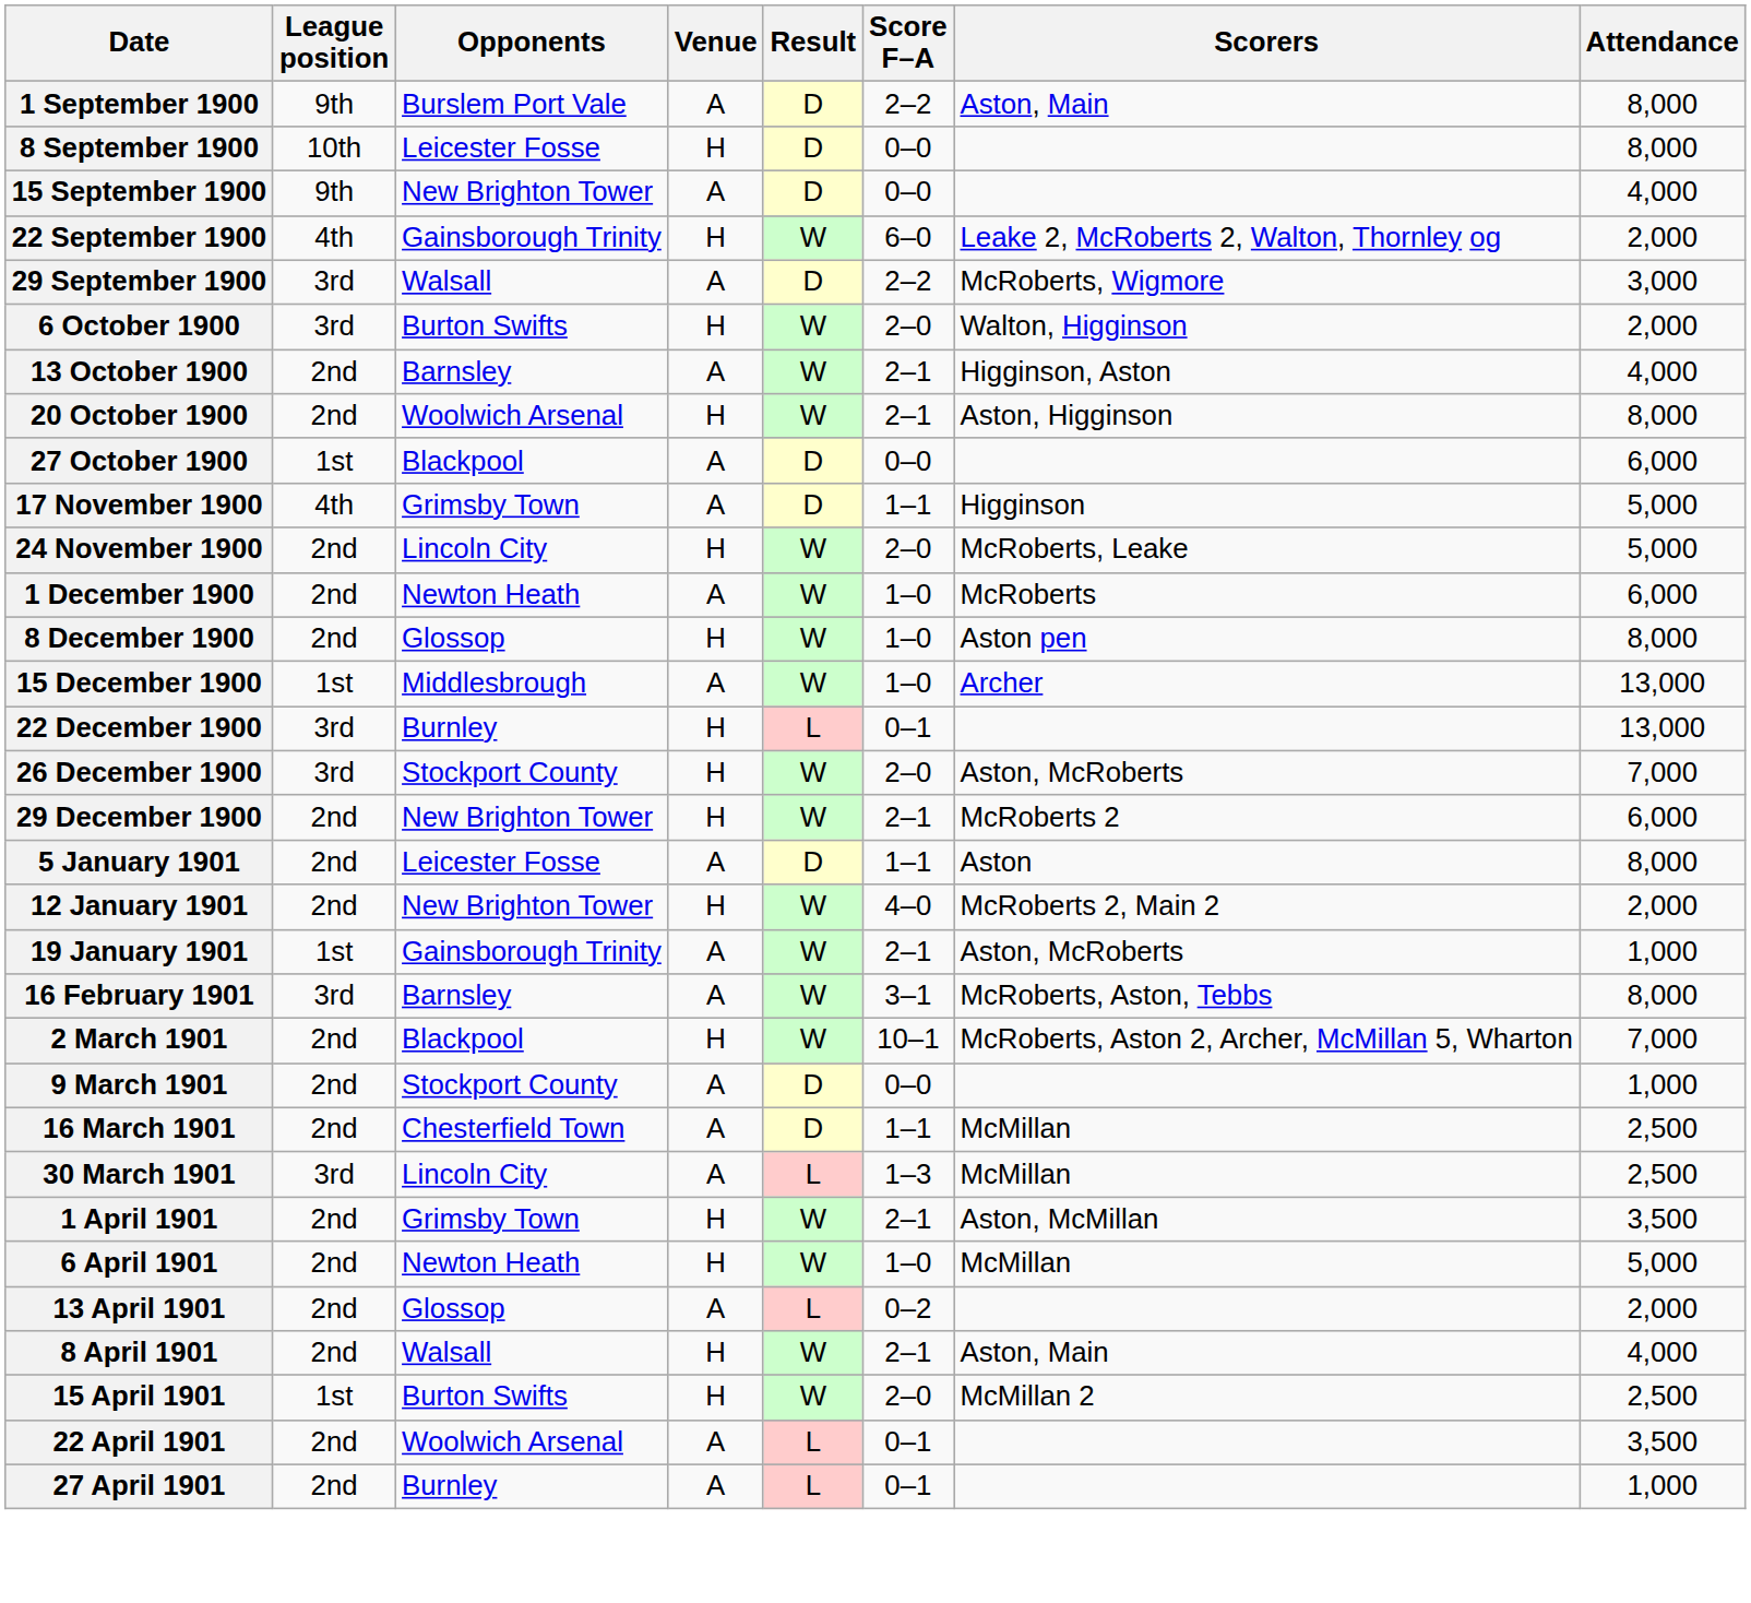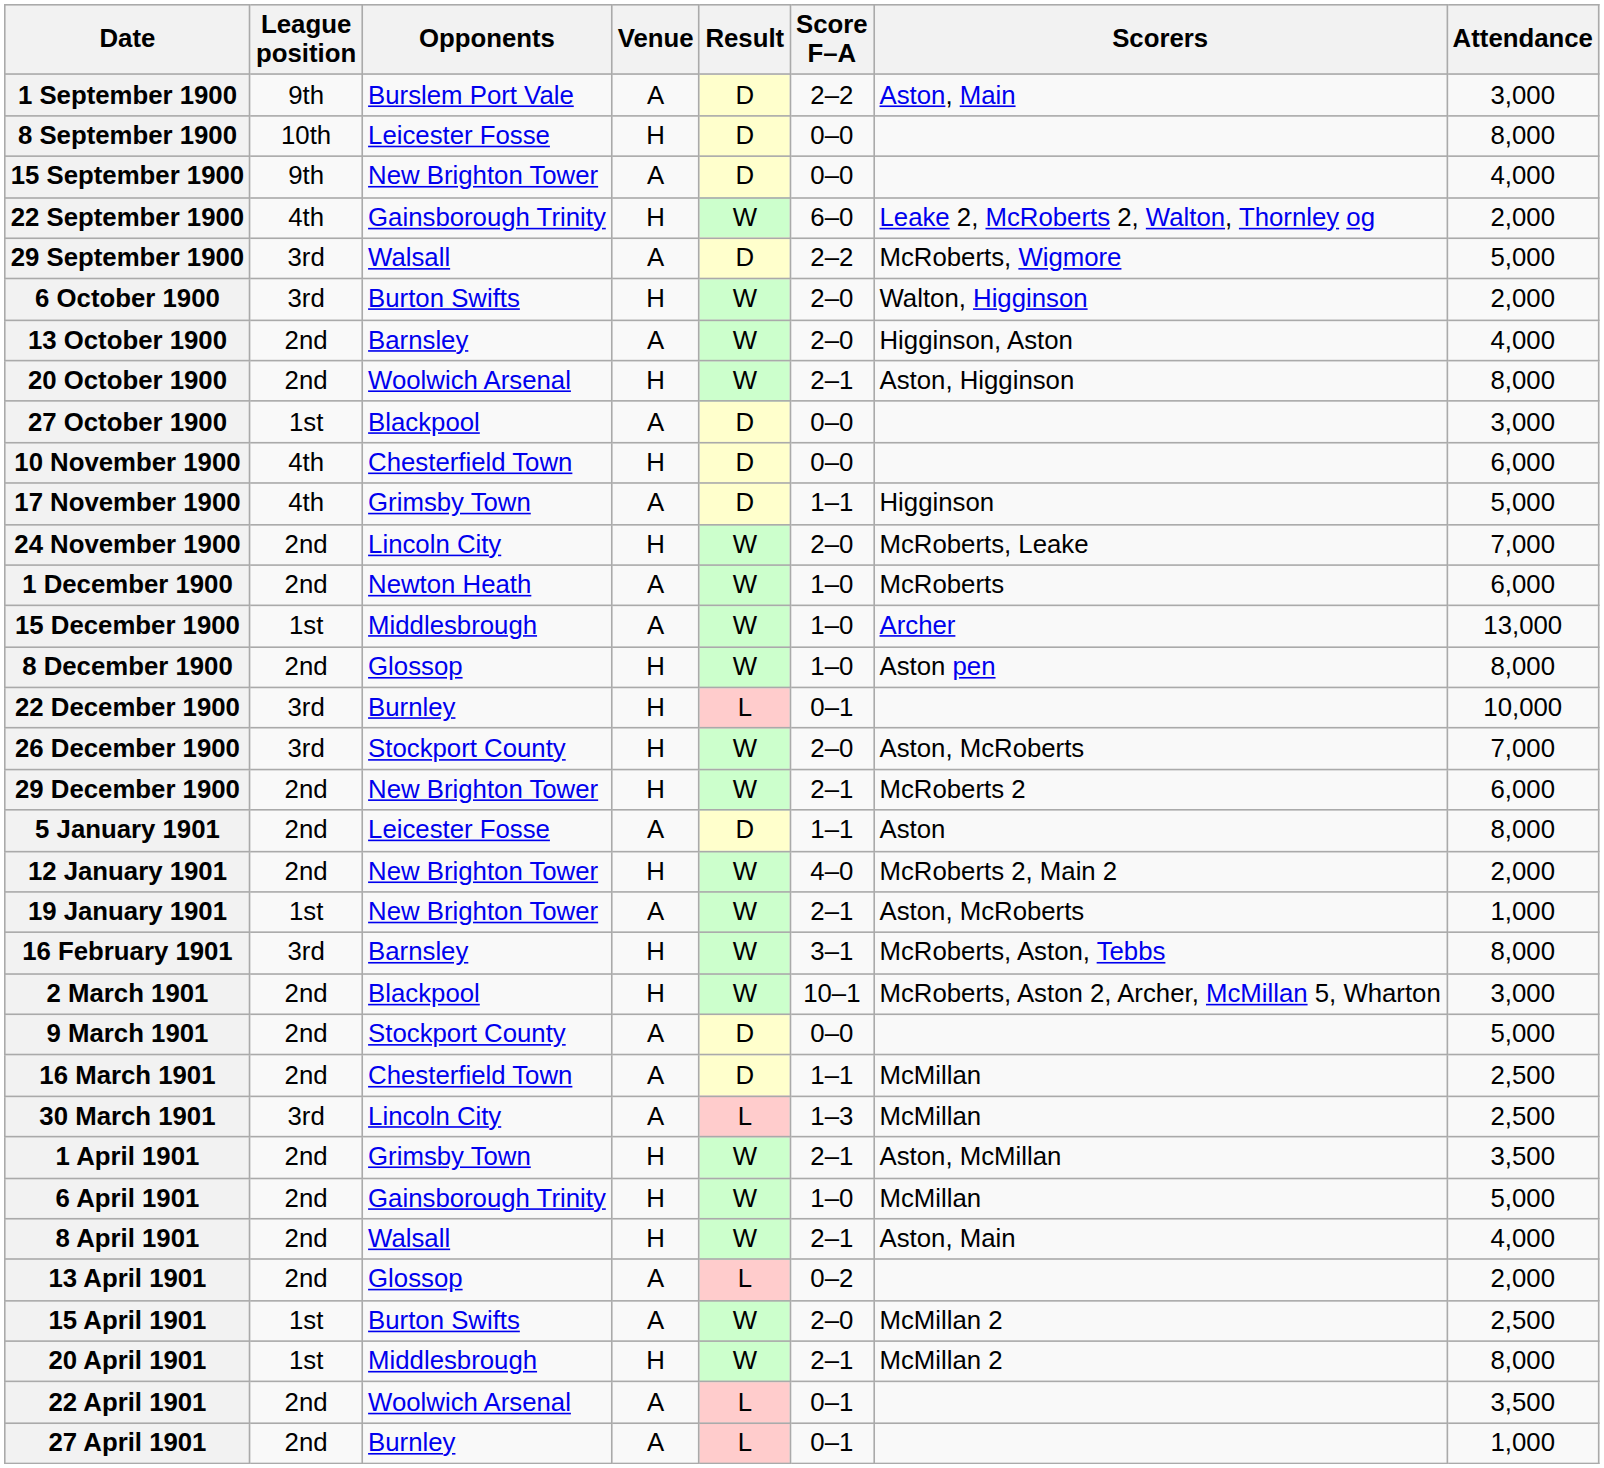1 September 1900 | Attendance: 8,000 -> 3,000
29 September 1900 | Attendance: 3,000 -> 5,000
13 October 1900 | Score F–A: 2–1 -> 2–0
27 October 1900 | Attendance: 6,000 -> 3,000
+ row: 10 November 1900 | 4th | Chesterfield Town | H | D | 0–0 | 6,000
24 November 1900 | Attendance: 5,000 -> 7,000
rows swapped: 8 December 1900 <-> 15 December 1900
22 December 1900 | Attendance: 13,000 -> 10,000
19 January 1901 | Opponents: Gainsborough Trinity -> New Brighton Tower
16 February 1901 | Venue: A -> H
2 March 1901 | Attendance: 7,000 -> 3,000
9 March 1901 | Attendance: 1,000 -> 5,000
6 April 1901 | Opponents: Newton Heath -> Gainsborough Trinity
rows swapped: 8 April 1901 <-> 13 April 1901
15 April 1901 | Venue: H -> A
+ row: 20 April 1901 | 1st | Middlesbrough | H | W | 2–1 | McMillan 2 | 8,000
